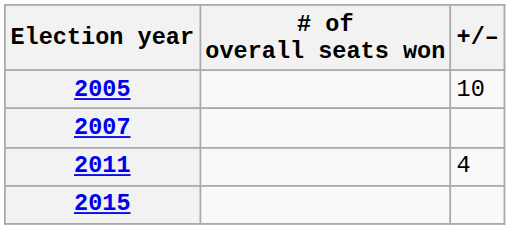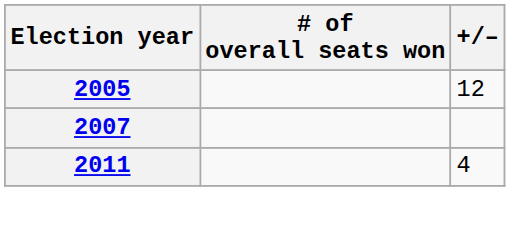2005 | +/–: 10 -> 12
- row: 2015
